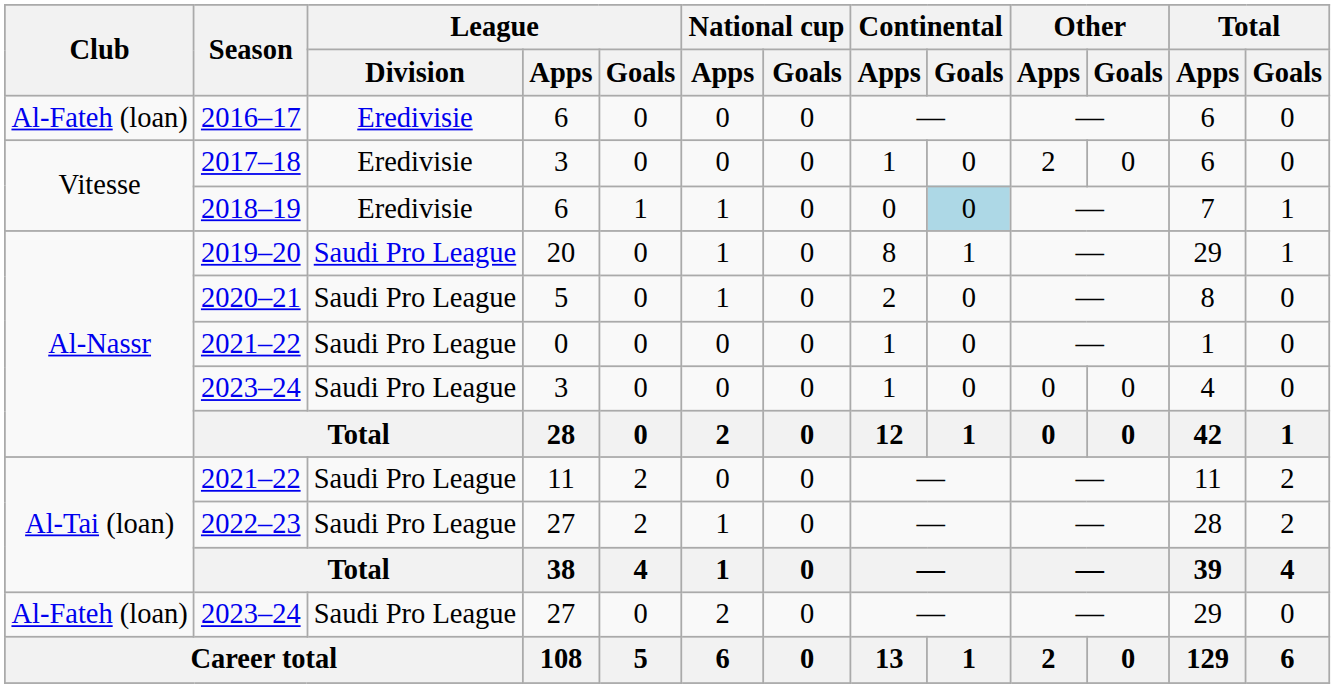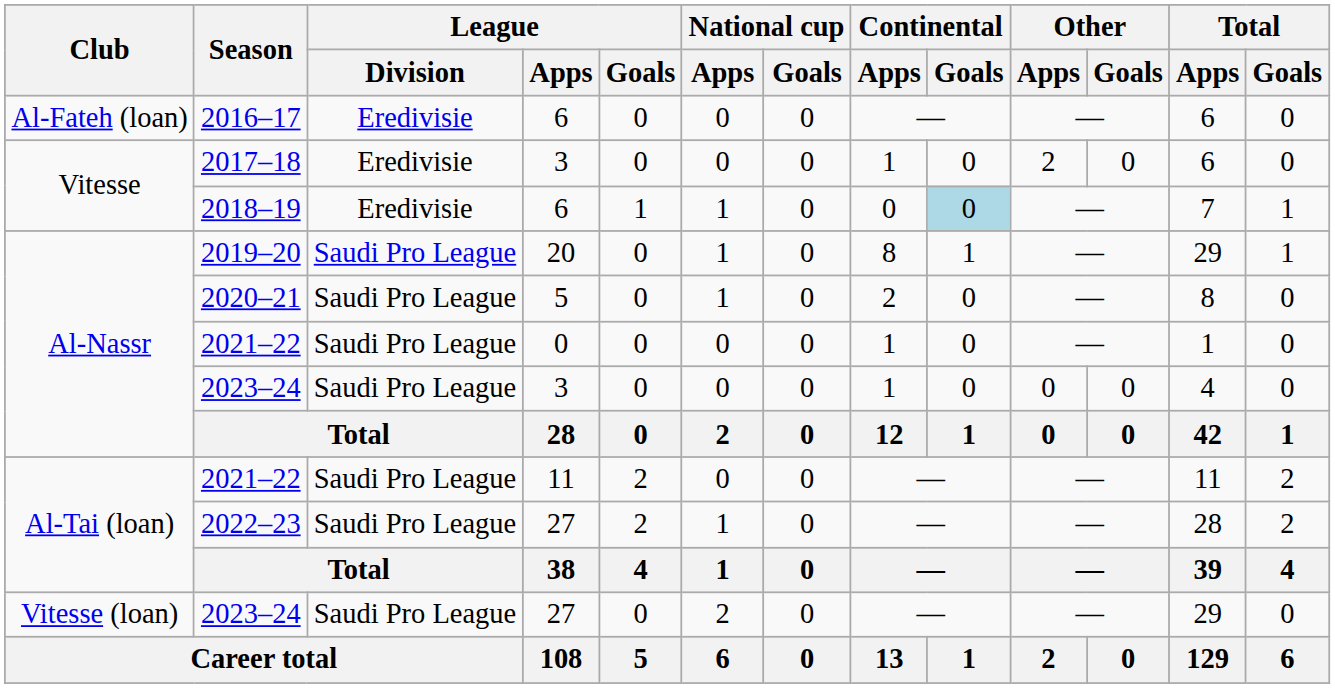2023–24 / 27 | Club: Al-Fateh (loan) -> Vitesse (loan)
